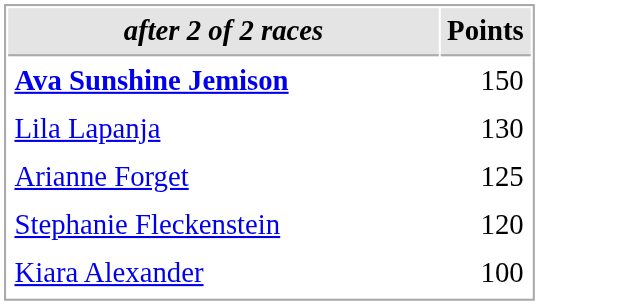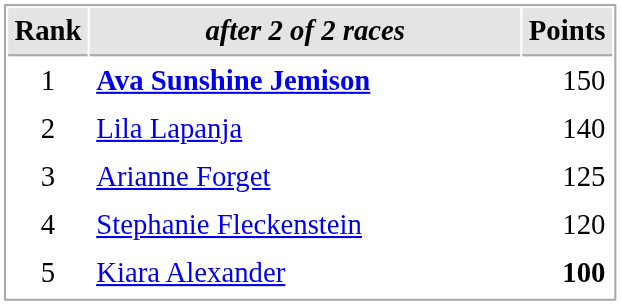+ column: Rank | 1 | 2 | 3 | 4 | 5
Lila Lapanja | Points: 130 -> 140
Kiara Alexander | Points: normal -> bold
